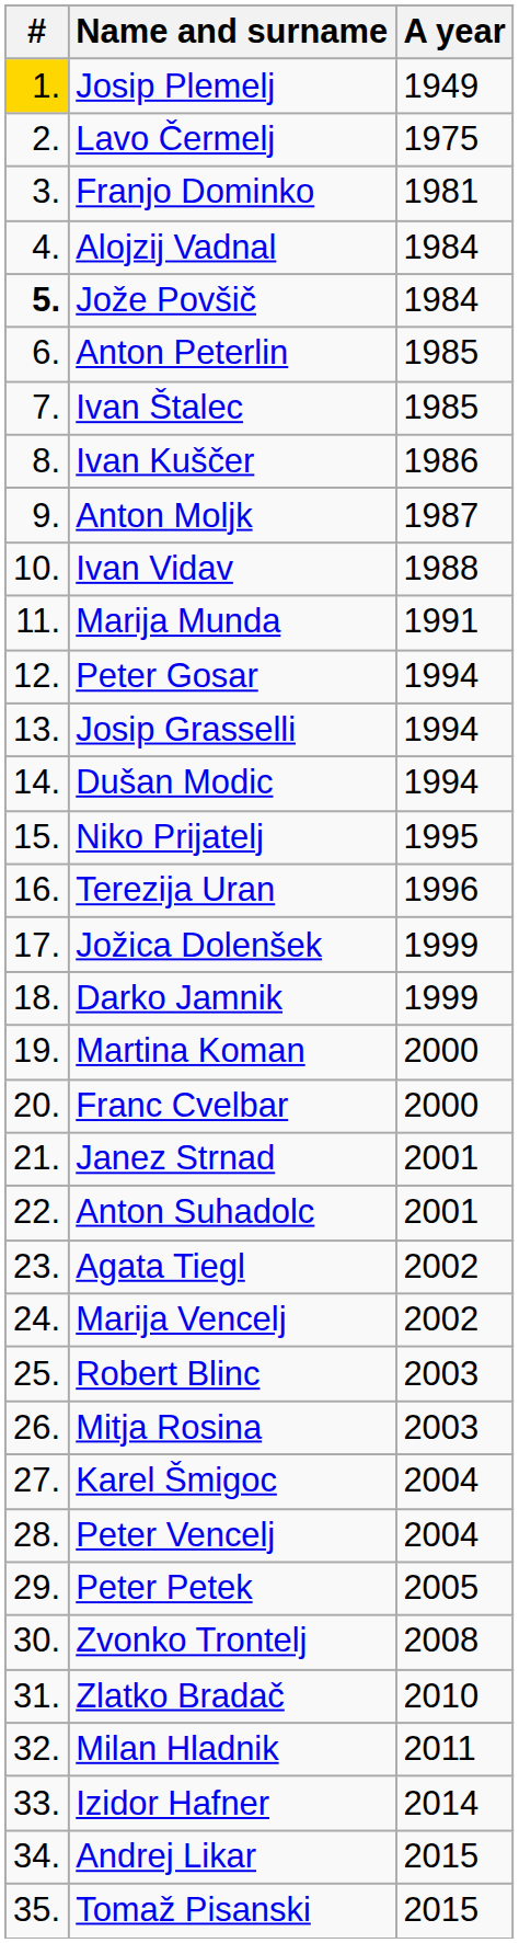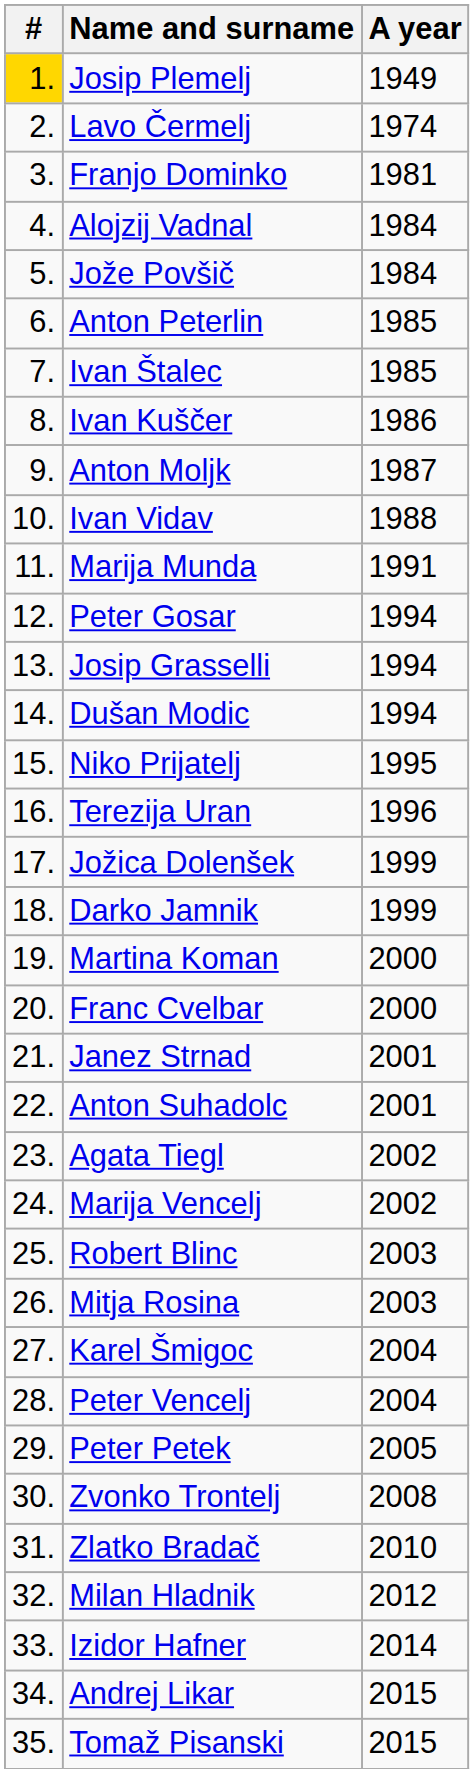Lavo Čermelj | A year: 1975 -> 1974
Jože Povšič | #: bold -> normal
Milan Hladnik | A year: 2011 -> 2012
